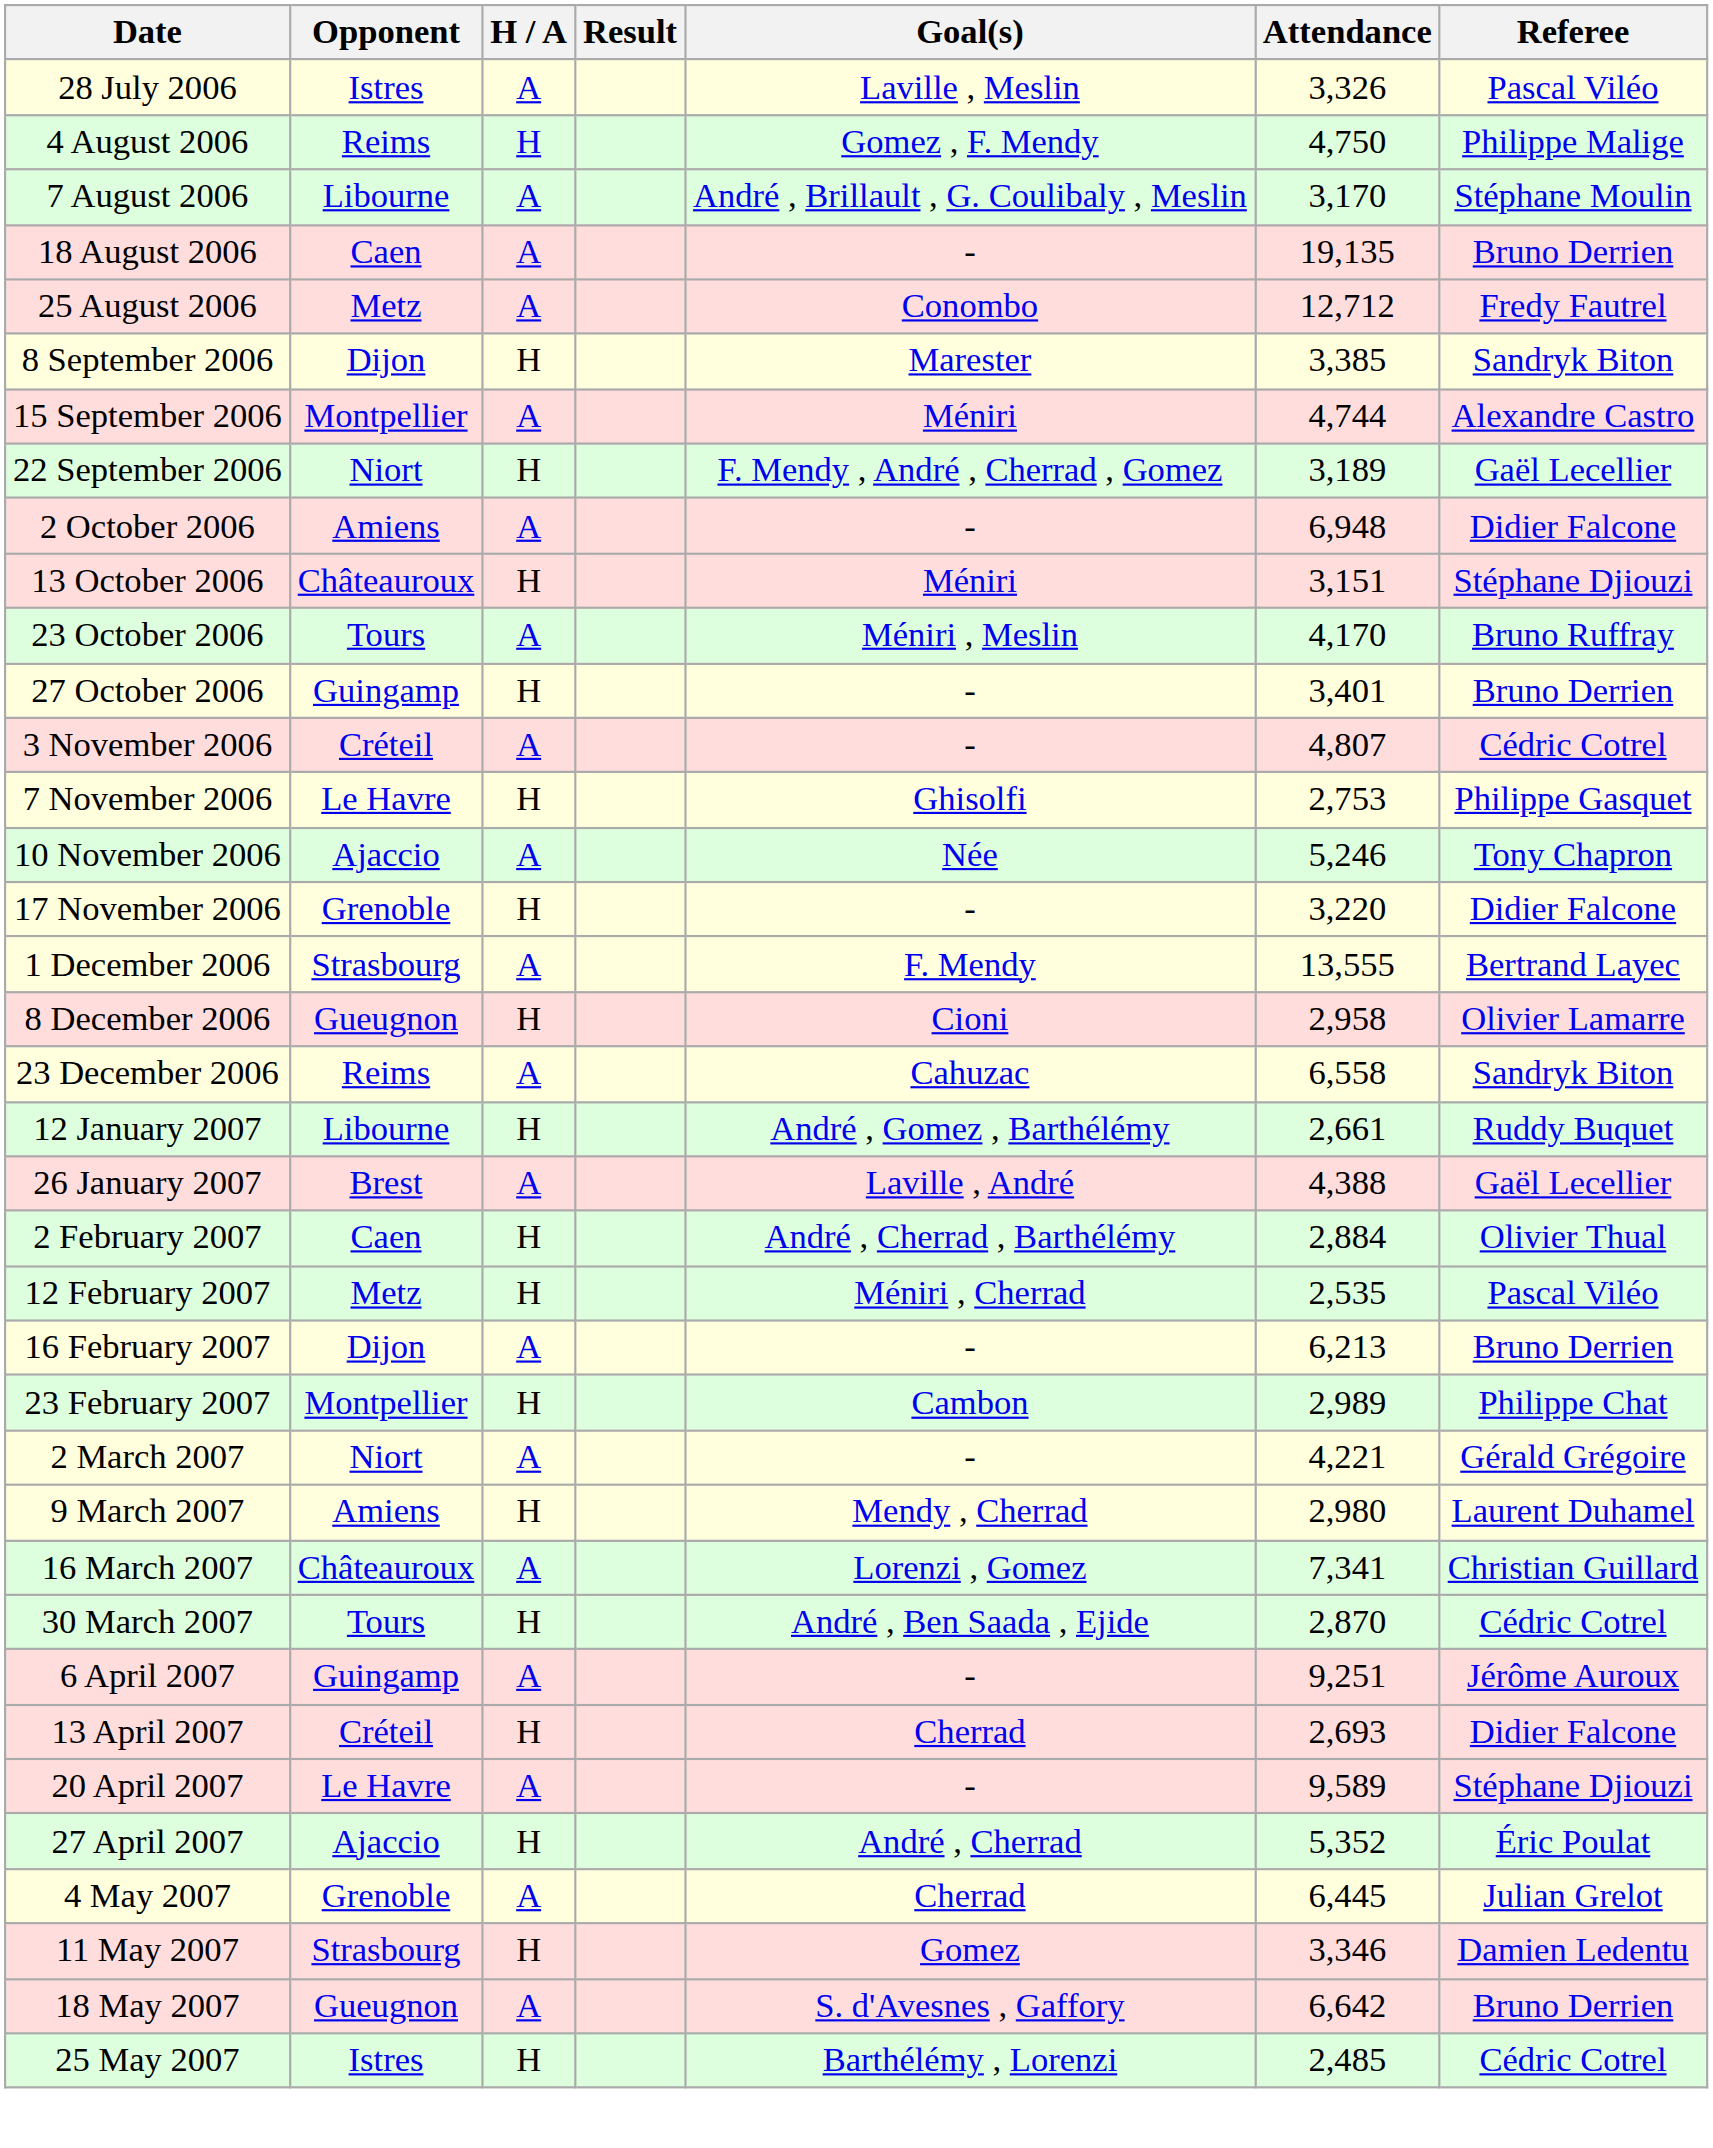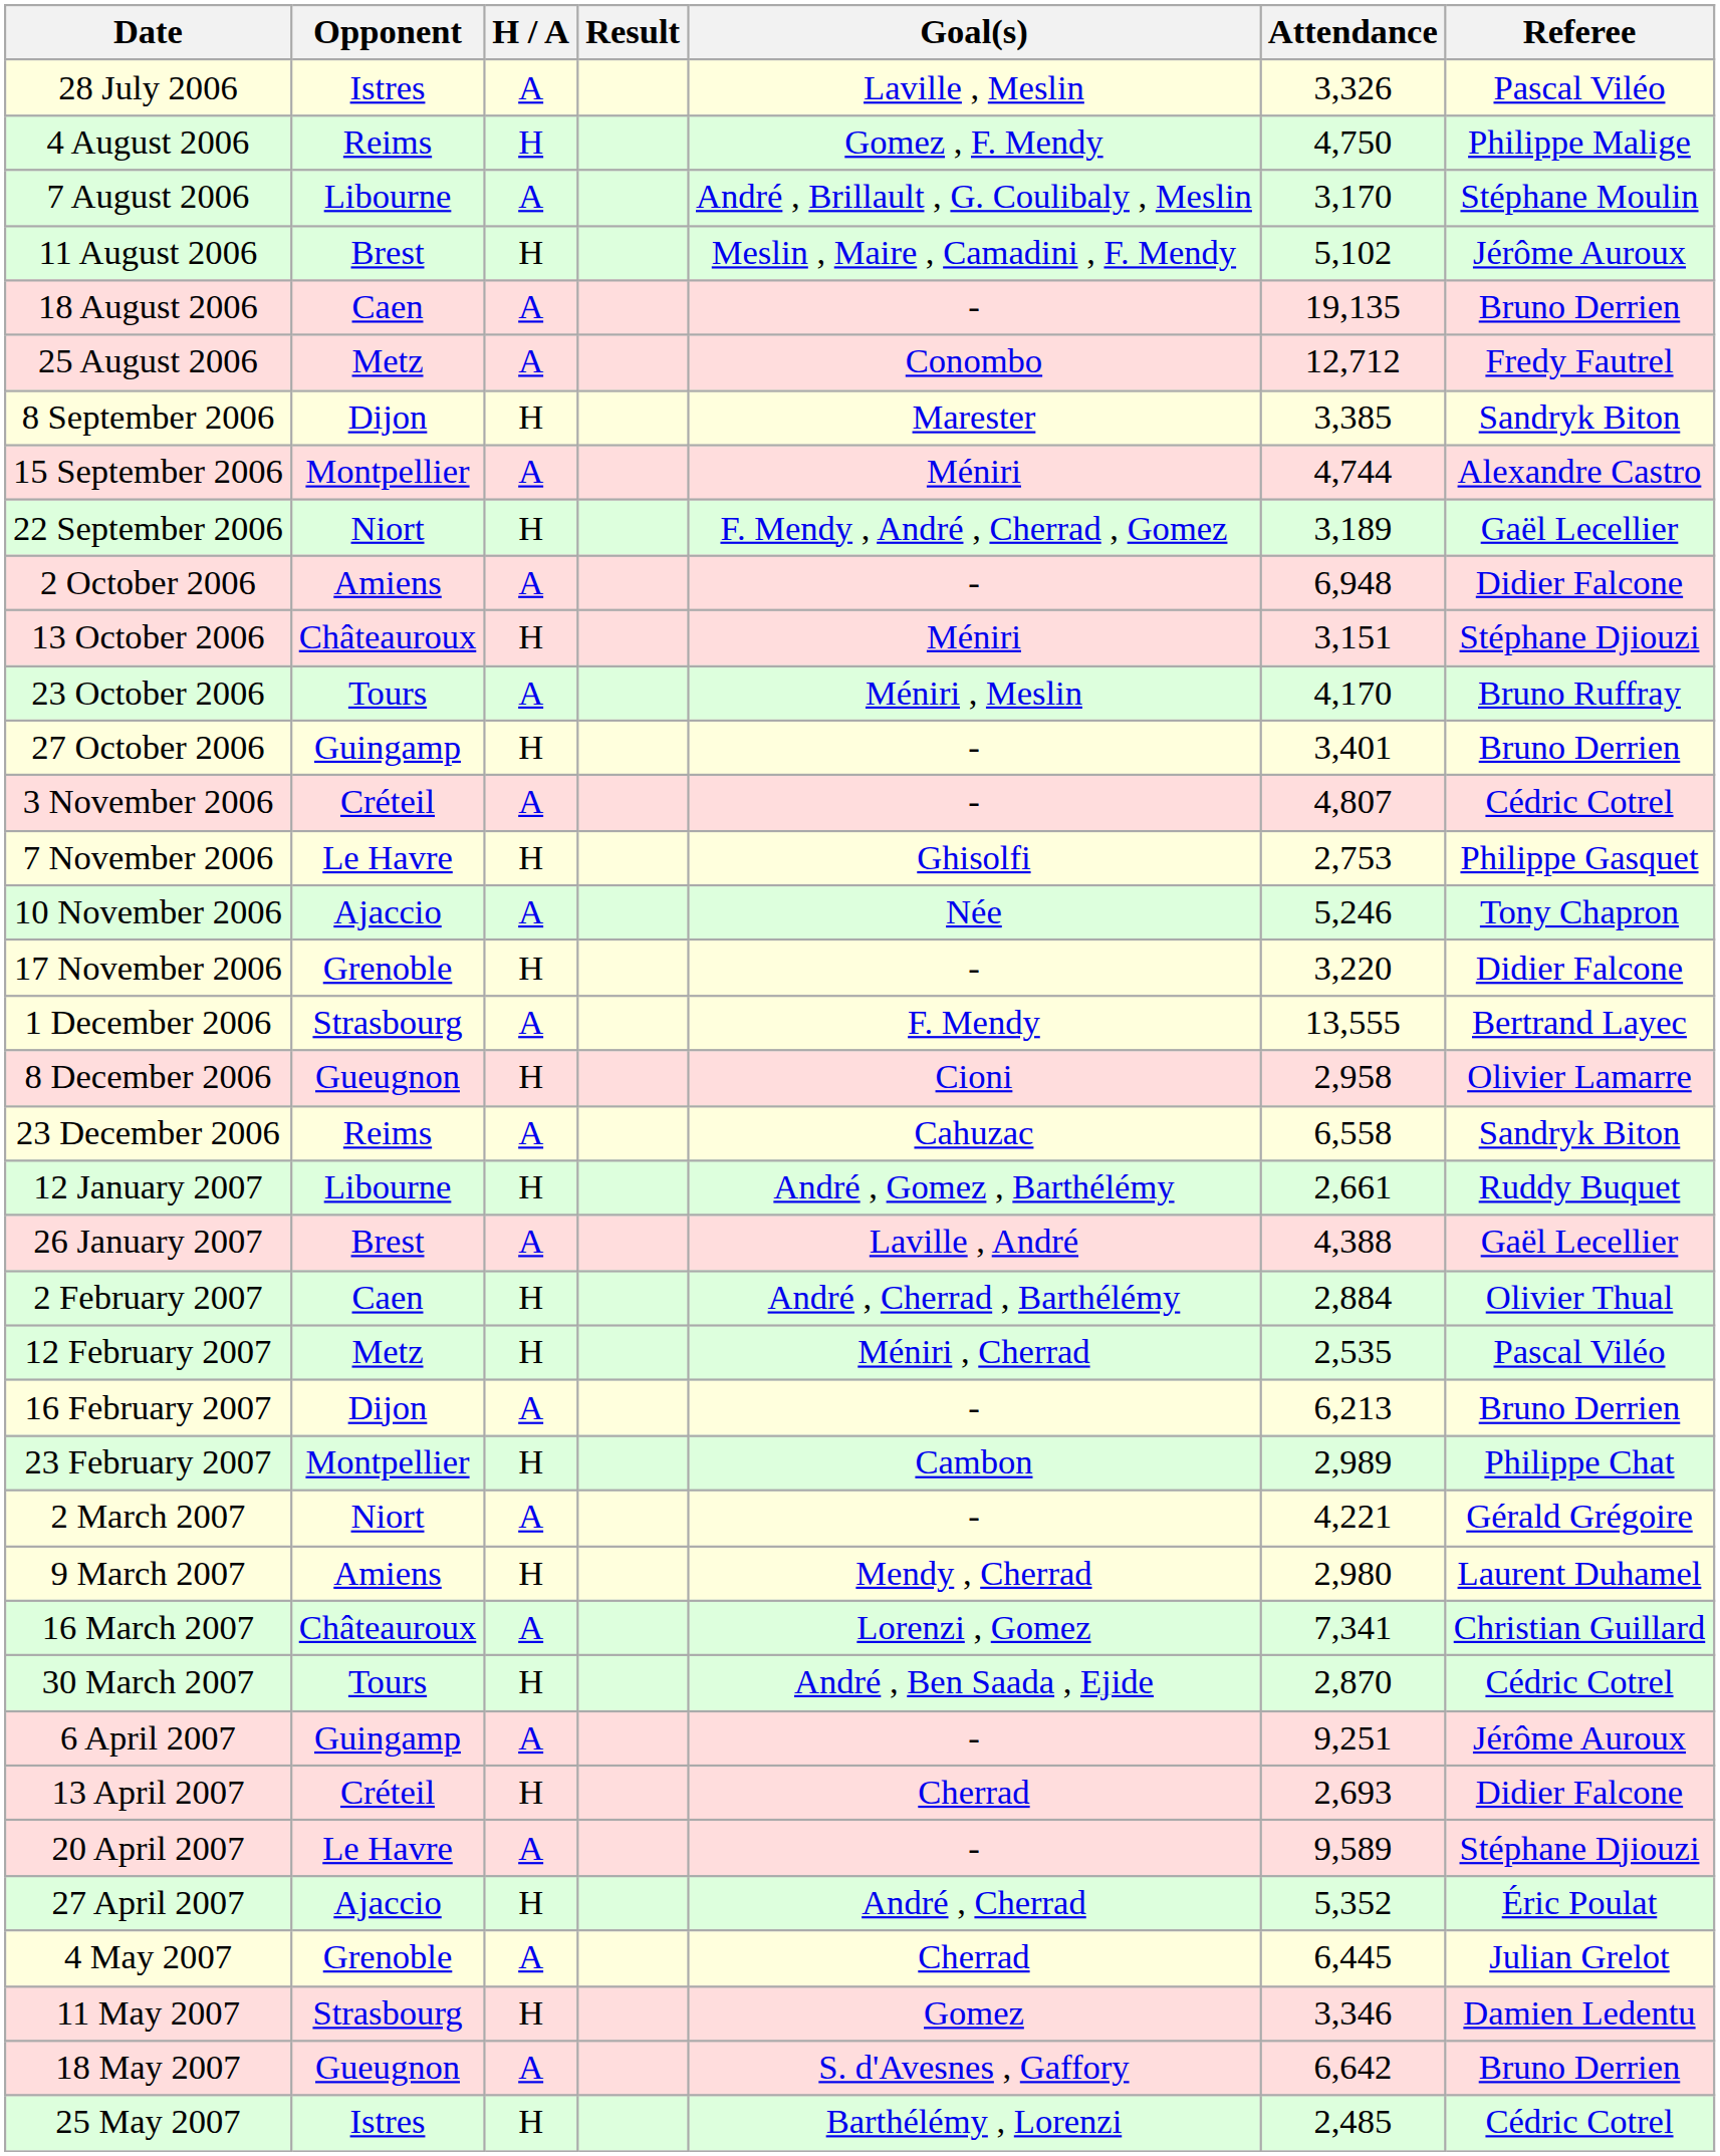+ row: 11 August 2006 | Brest | H | Meslin , Maire , Camadini , F. Mendy | 5,102 | Jérôme Auroux
